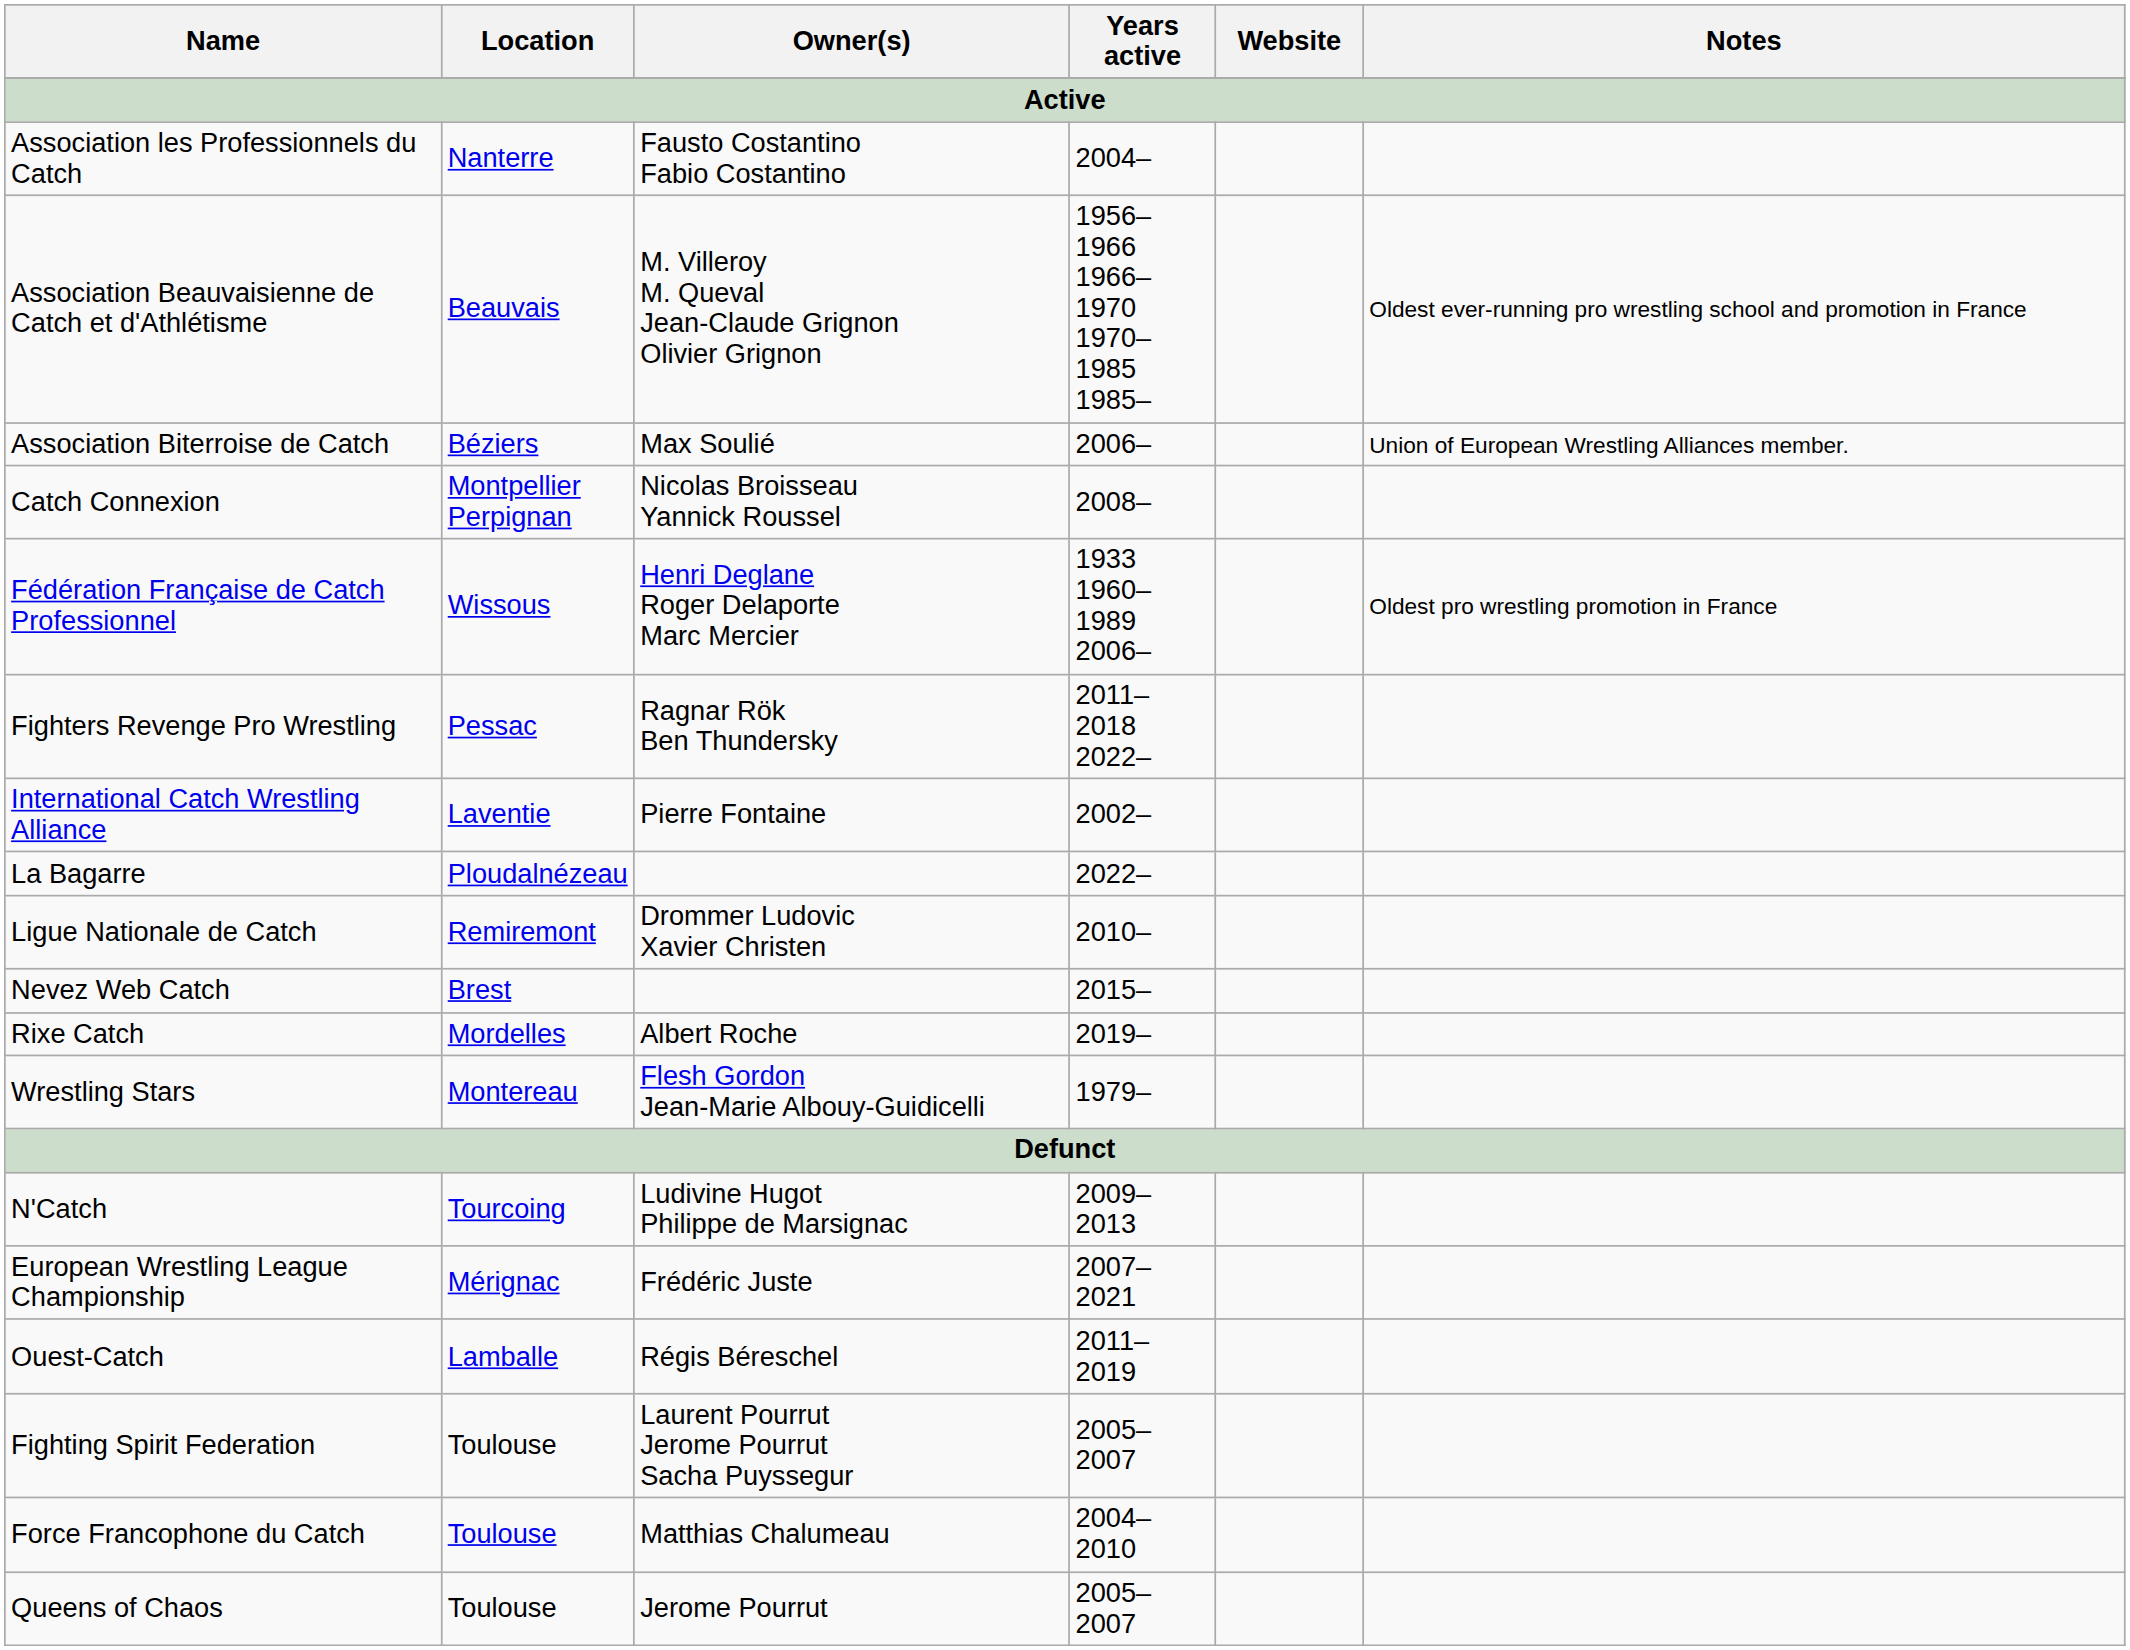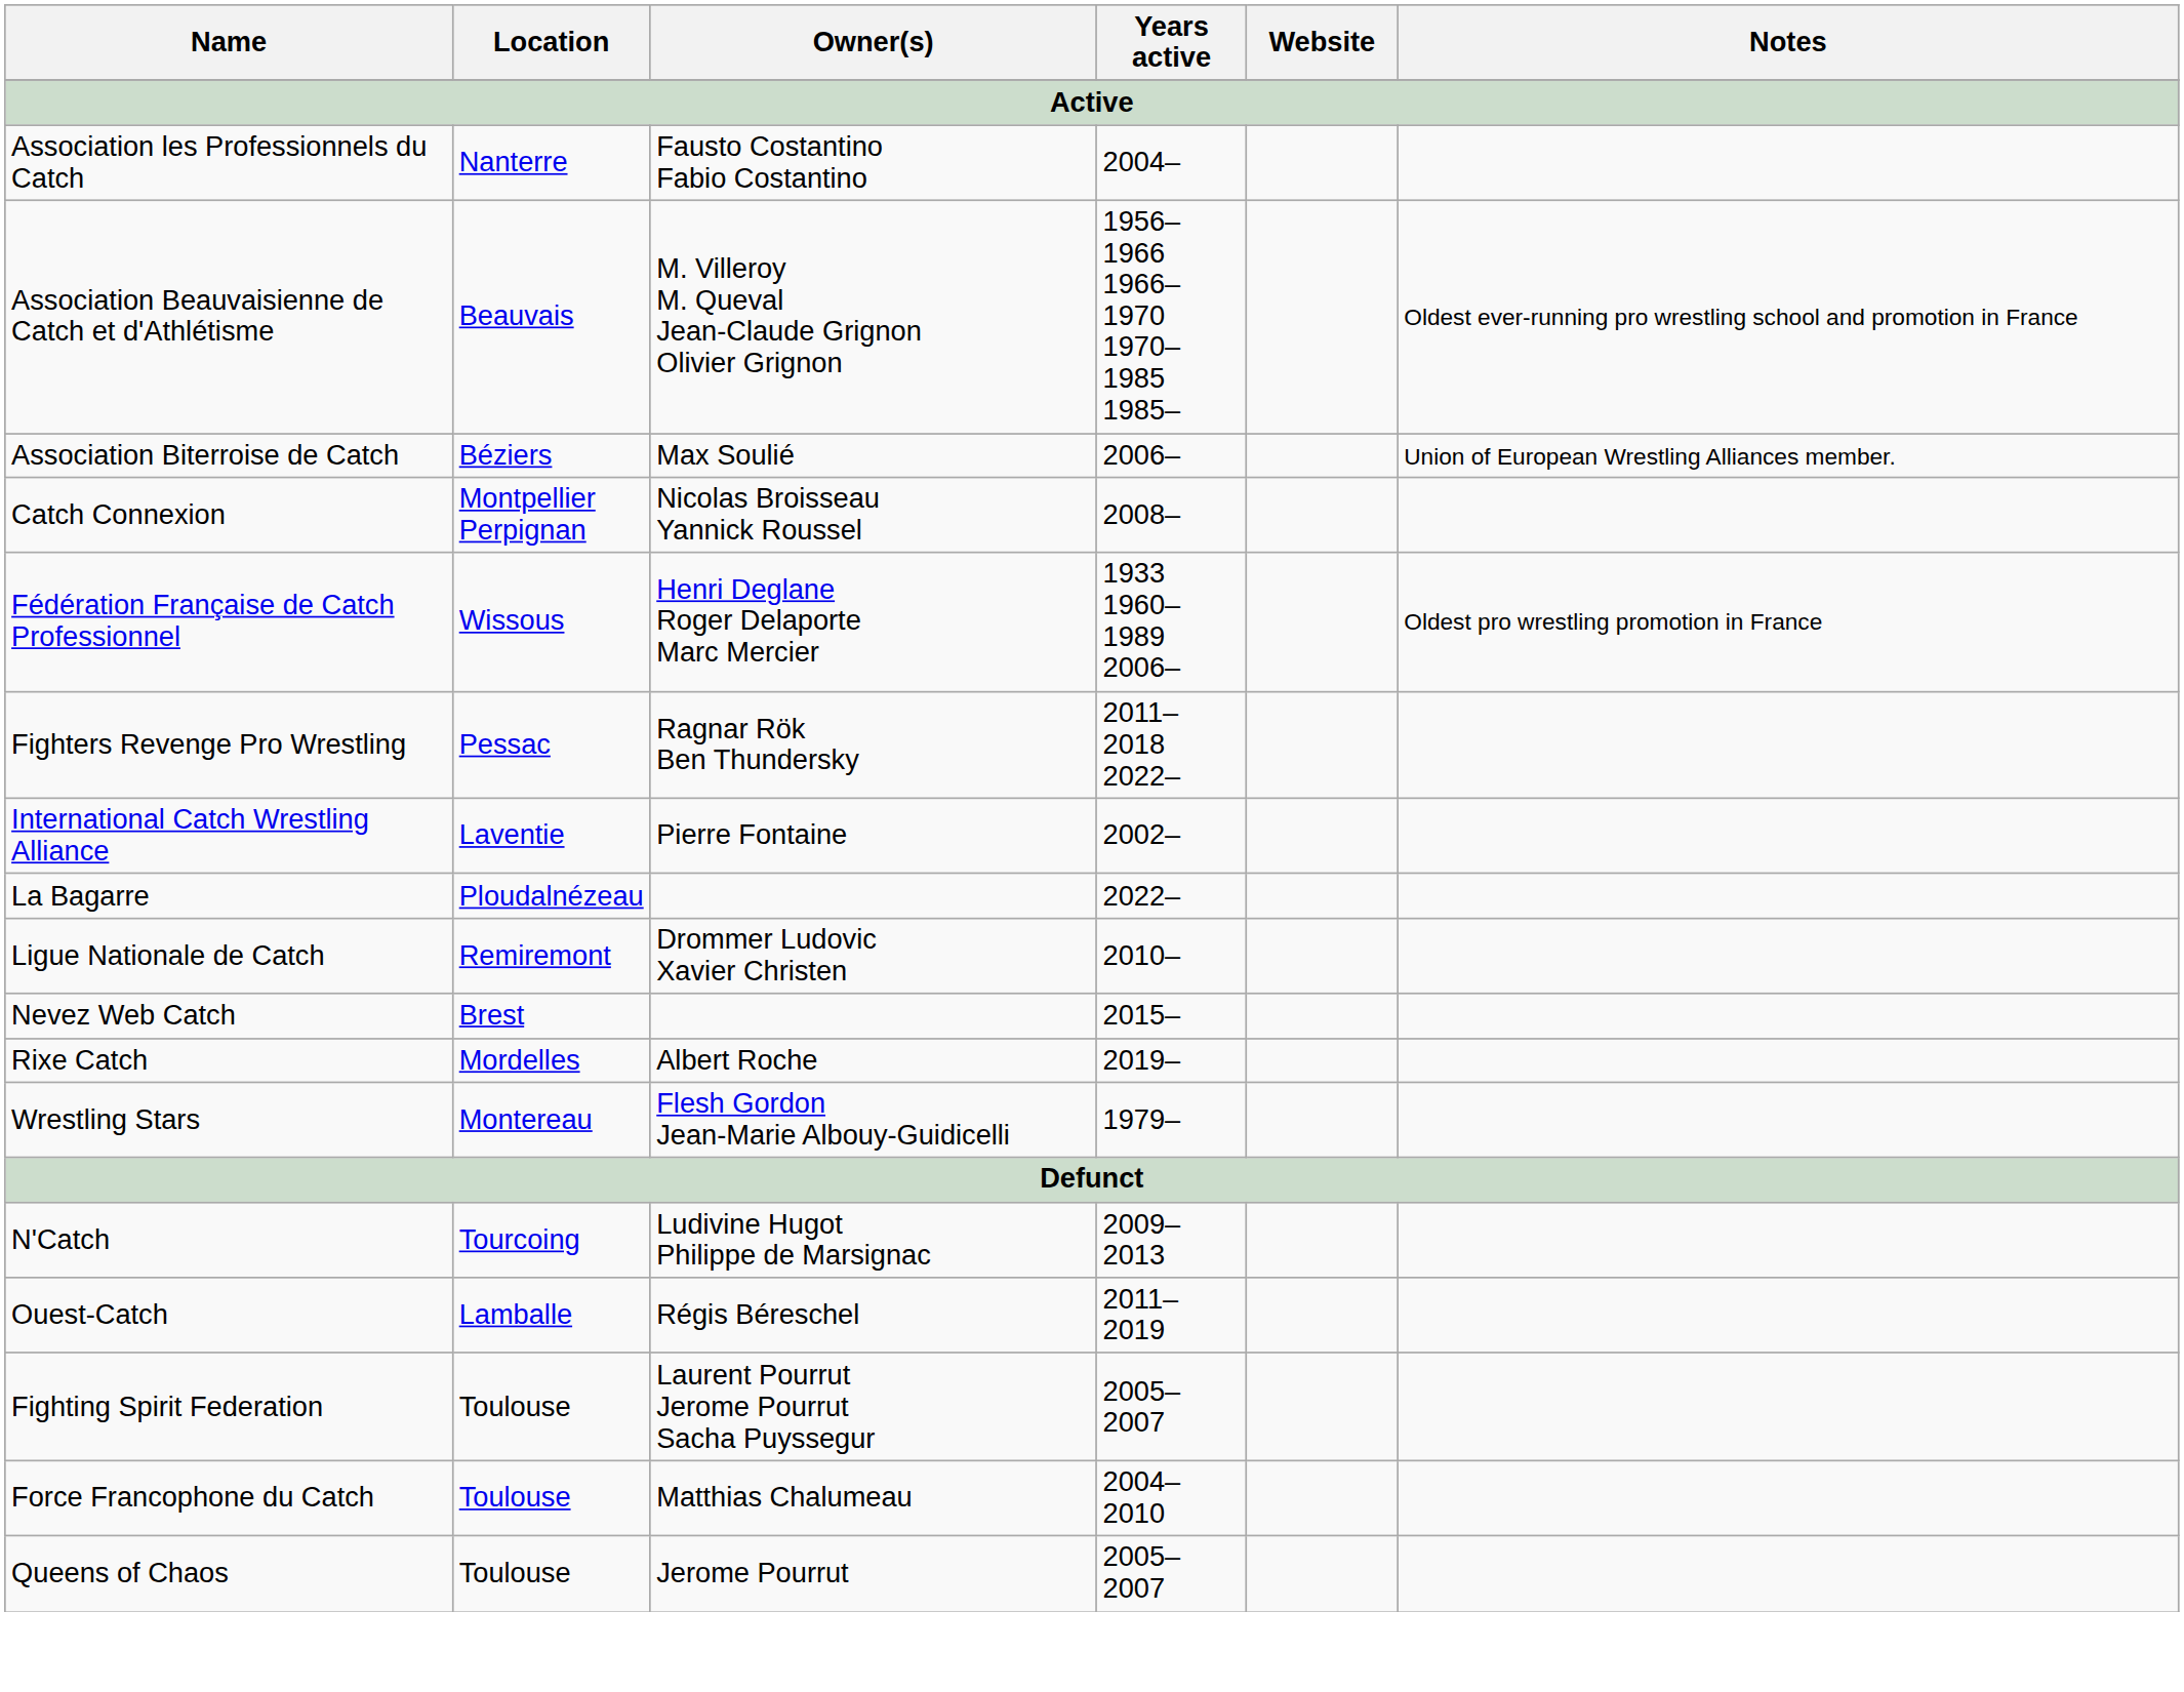- row: European Wrestling League Championship | Mérignac | Frédéric Juste | 2007–2021
